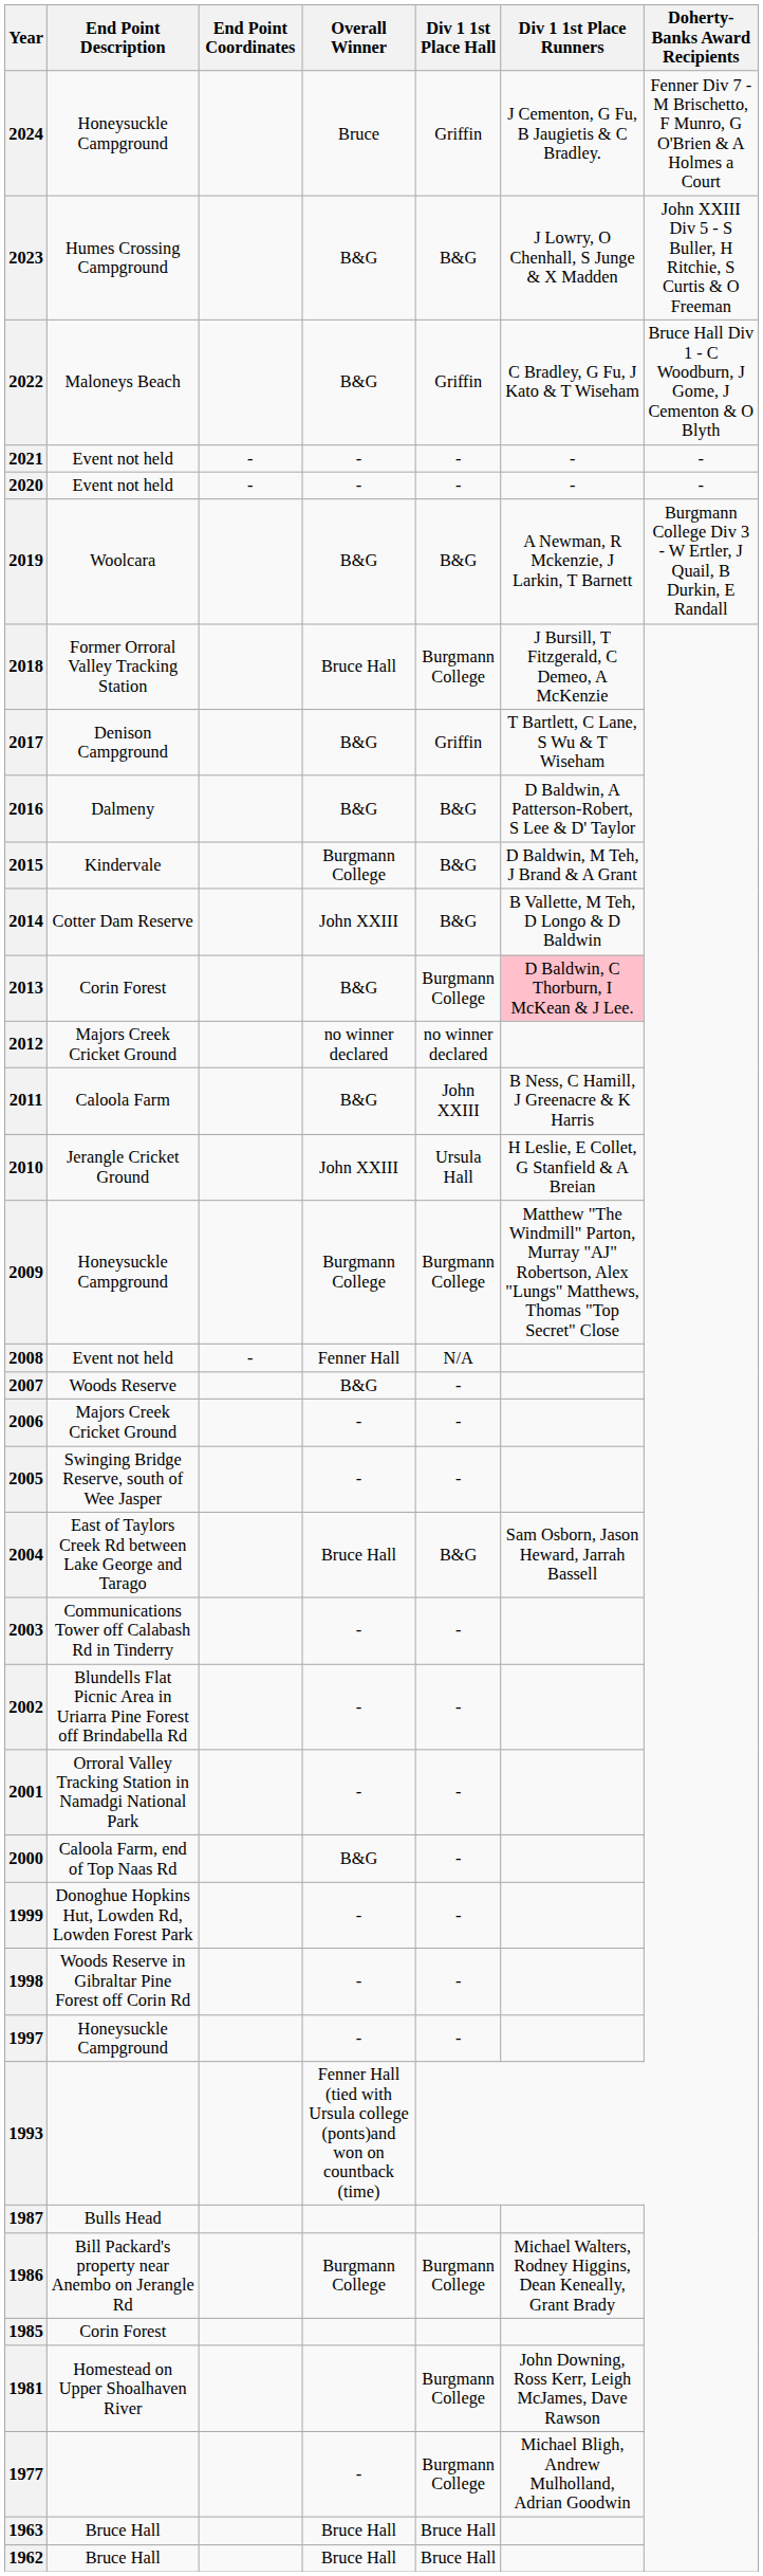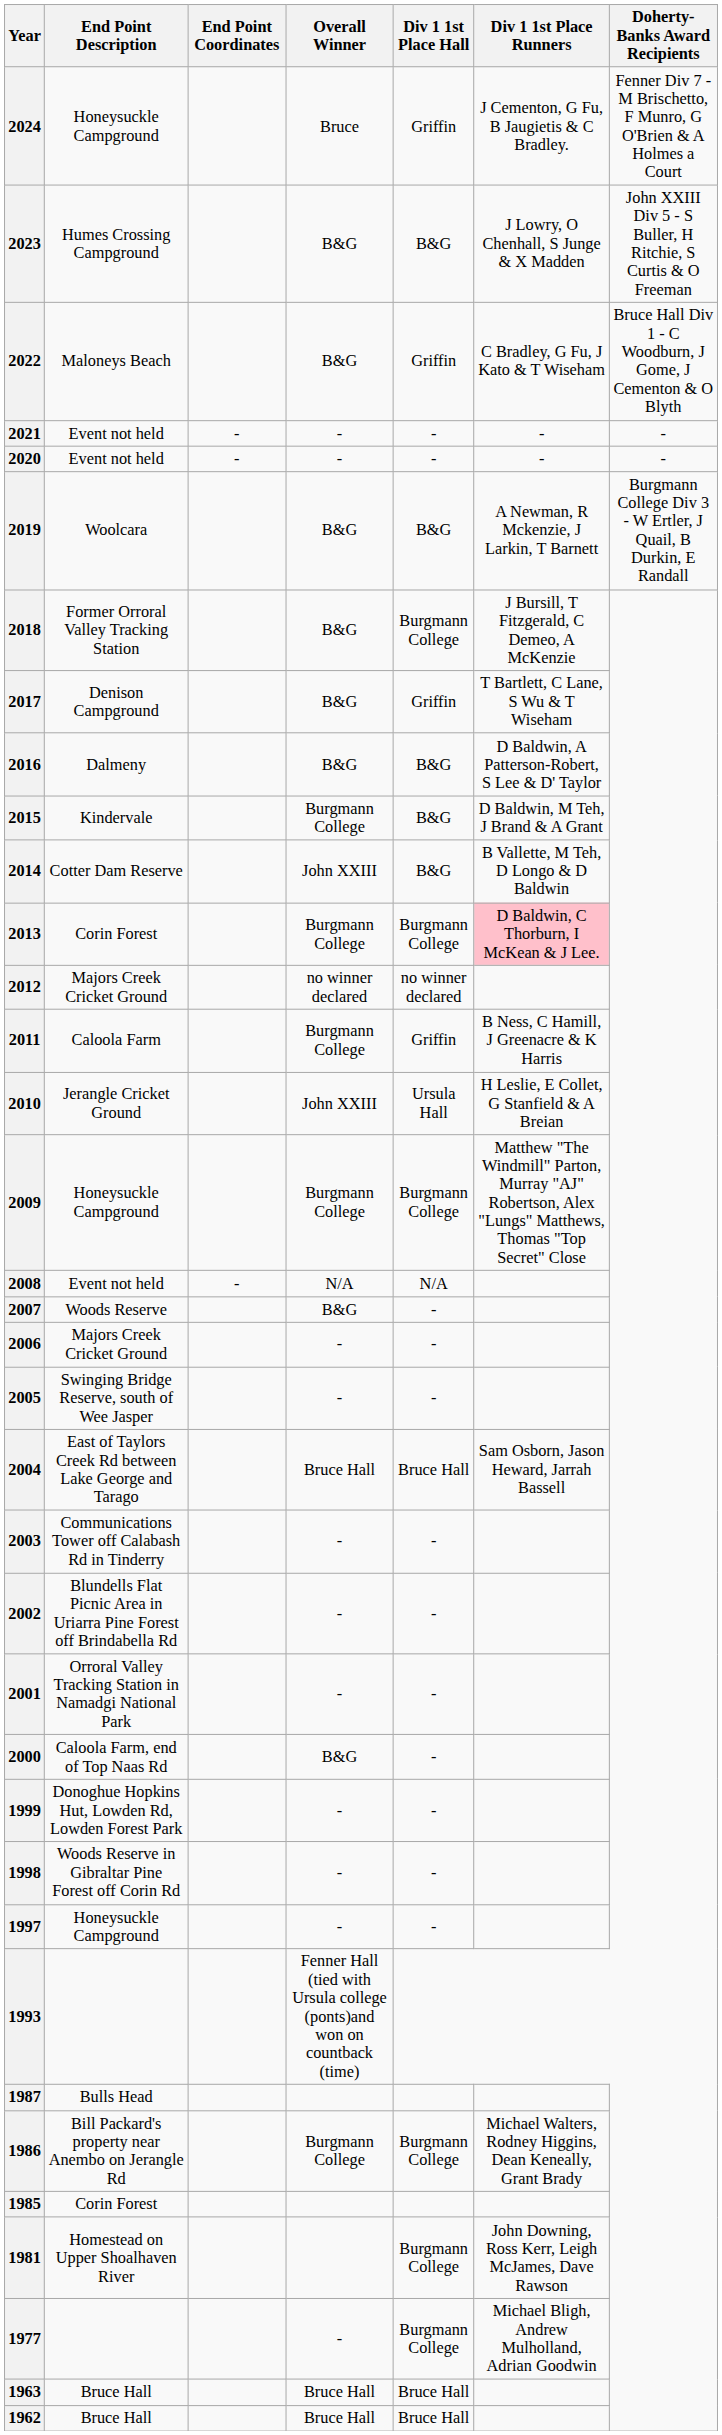2018 | Overall Winner: Bruce Hall -> B&G
2013 | Overall Winner: B&G -> Burgmann College
2011 | Overall Winner: B&G -> Burgmann College
2011 | Div 1 1st Place Hall: John XXIII -> Griffin
2008 | Overall Winner: Fenner Hall -> N/A
2004 | Div 1 1st Place Hall: B&G -> Bruce Hall
